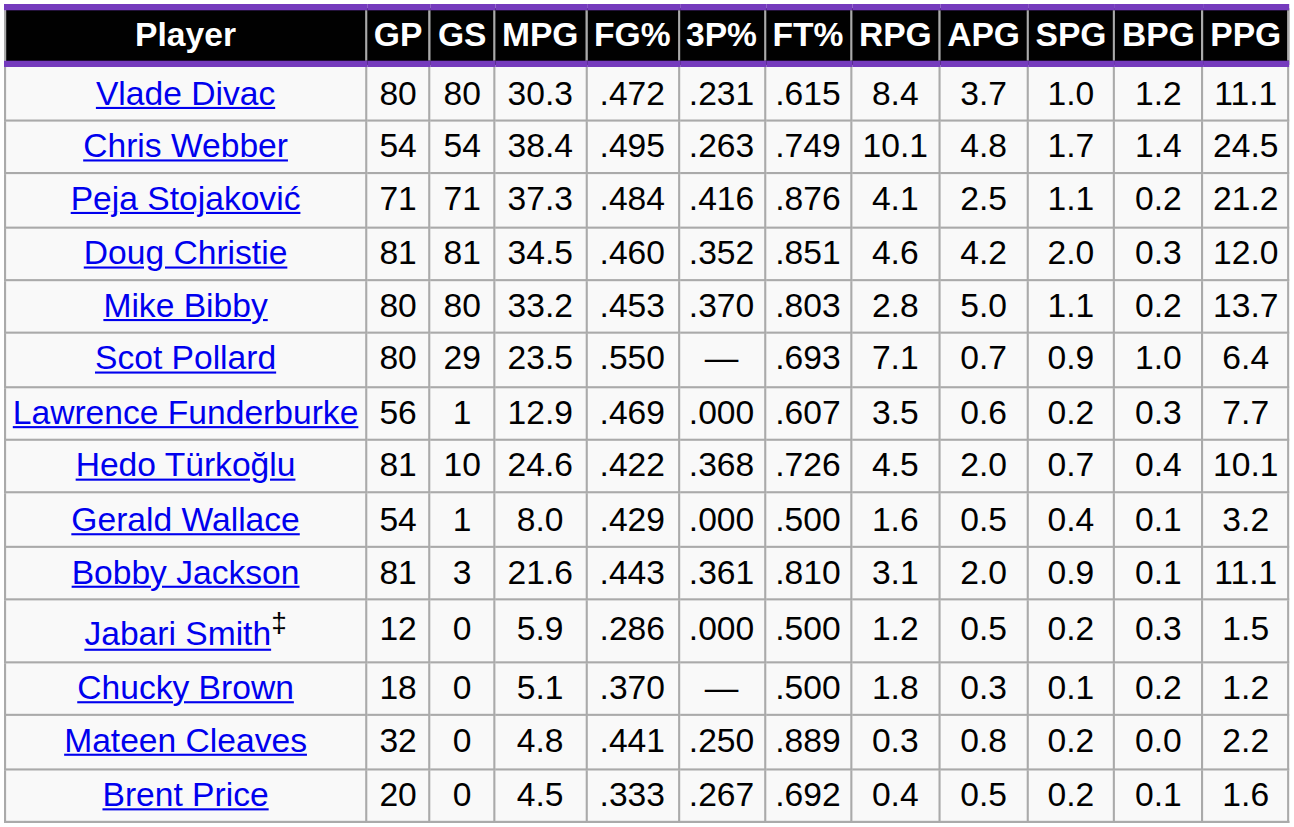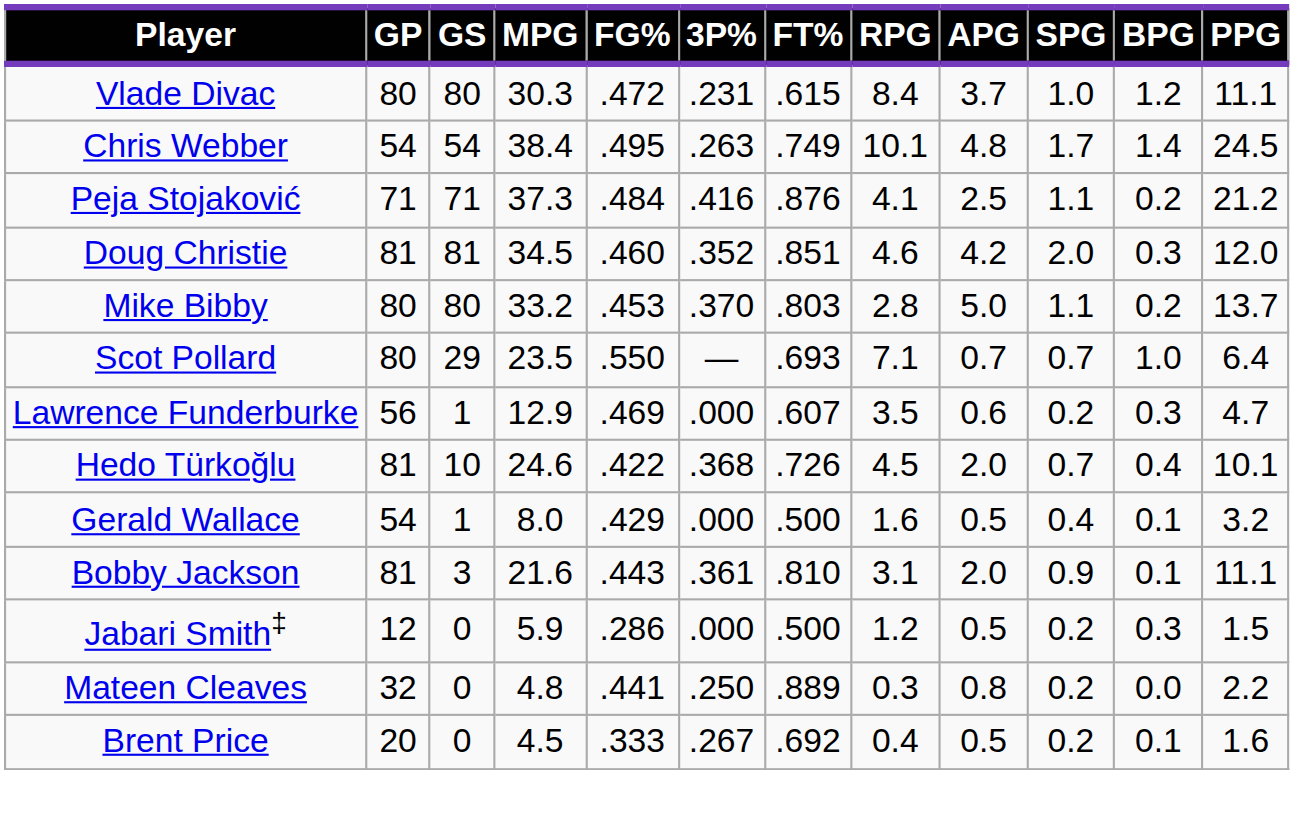Scot Pollard | SPG: 0.9 -> 0.7
Lawrence Funderburke | PPG: 7.7 -> 4.7
- row: Chucky Brown | 18 | 0 | 5.1 | .370 | — | .500 | 1.8 | 0.3 | 0.1 | 0.2 | 1.2
